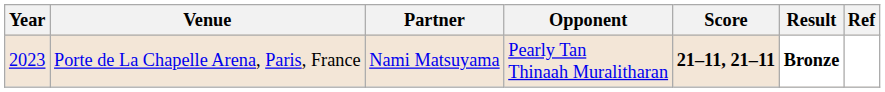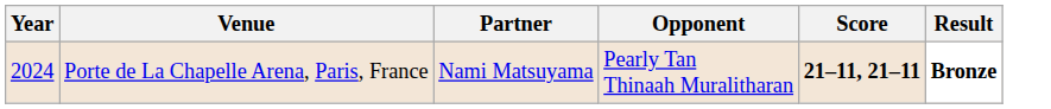- column: Ref
Porte de La Chapelle Arena, Paris, France | Year: 2023 -> 2024
